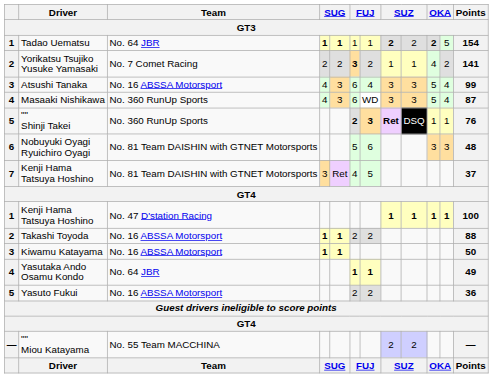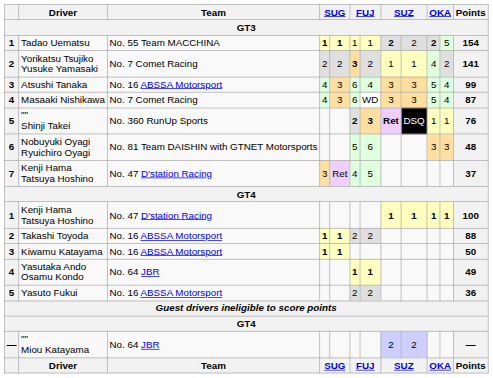Tadao Uematsu | Team: No. 64 JBR -> No. 55 Team MACCHINA
Masaaki Nishikawa | Team: No. 360 RunUp Sports -> No. 7 Comet Racing
7 / Kenji Hama Tatsuya Hoshino | Team: No. 81 Team DAISHIN with GTNET Motorsports -> No. 47 D'station Racing
"" Miou Katayama | Team: No. 55 Team MACCHINA -> No. 64 JBR
